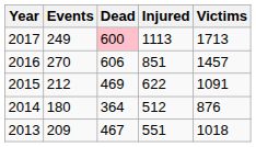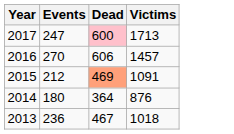- column: Injured | 1113 | 851 | 622 | 512 | 551
2017 | Events: 249 -> 247
2015 | Dead: no background -> lightsalmon background
2013 | Events: 209 -> 236
